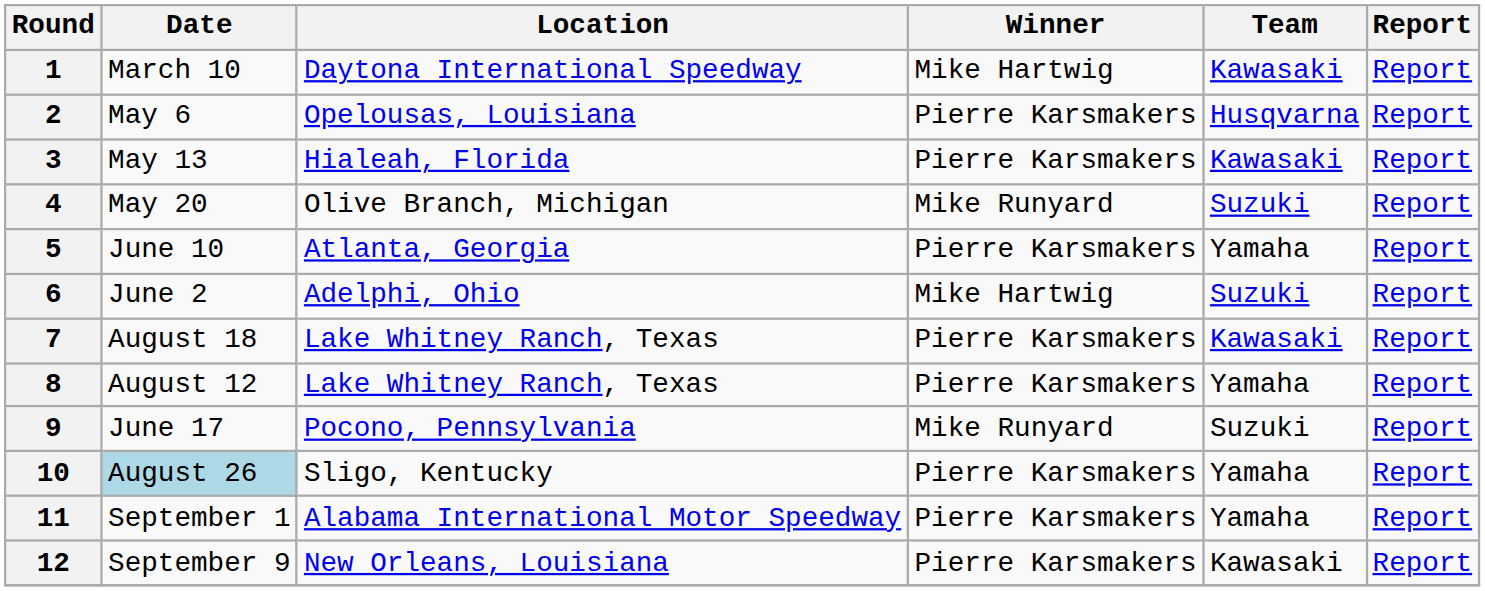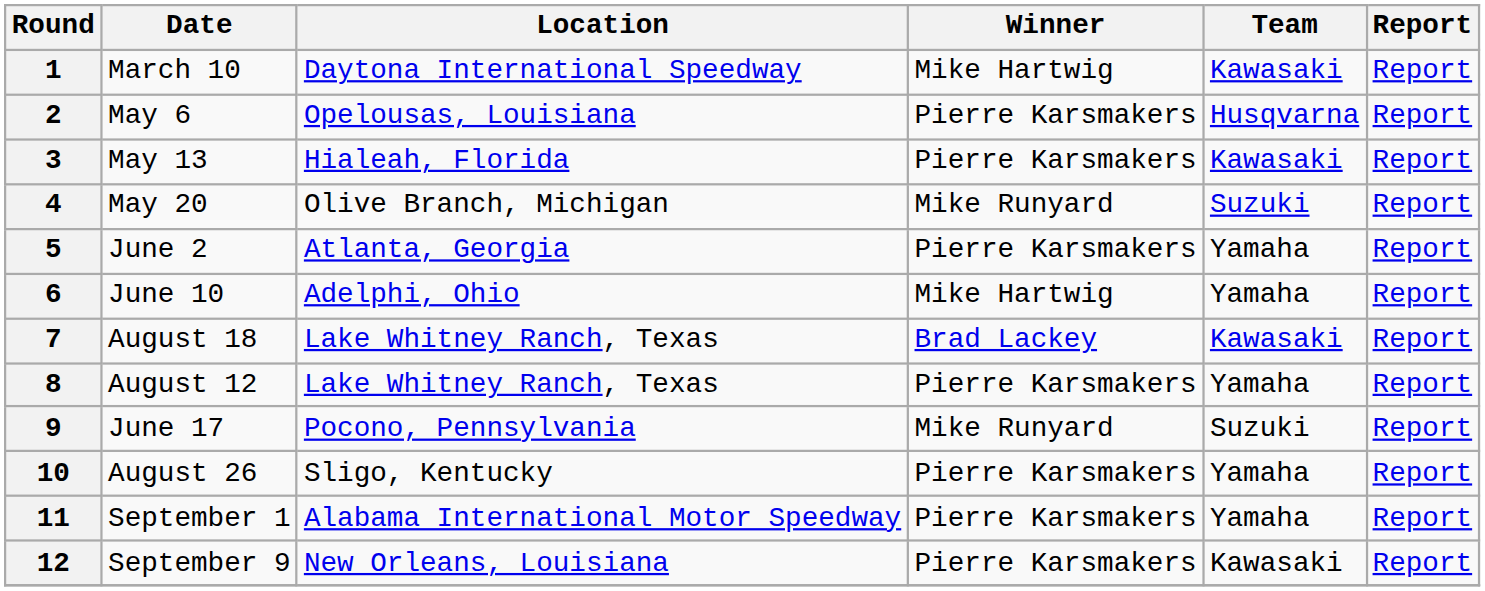5 | Date: June 10 -> June 2
6 | Date: June 2 -> June 10
6 | Team: Suzuki -> Yamaha
7 | Winner: Pierre Karsmakers -> Brad Lackey
10 | Date: lightblue background -> no background
